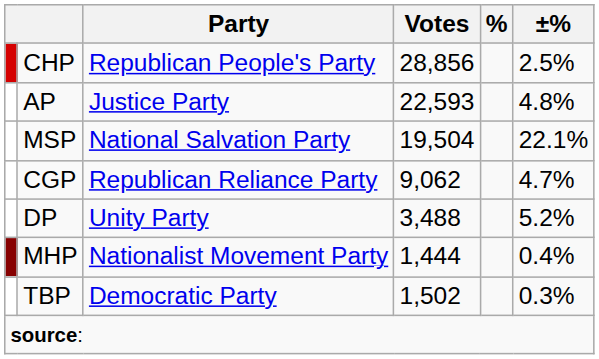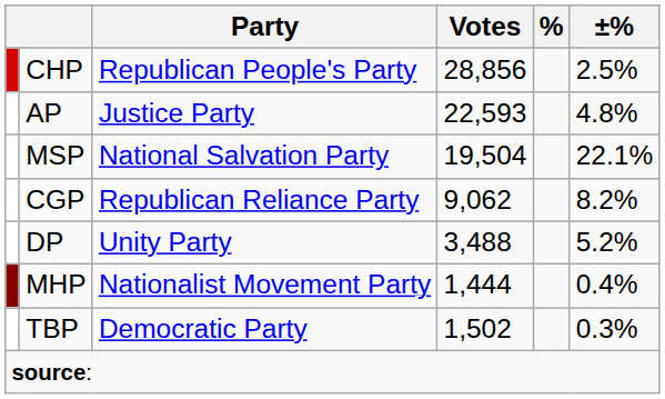CGP | ±%: 4.7% -> 8.2%
